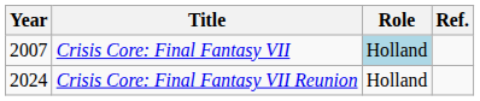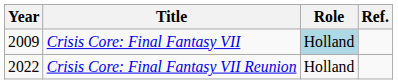Crisis Core: Final Fantasy VII | Year: 2007 -> 2009
Crisis Core: Final Fantasy VII Reunion | Year: 2024 -> 2022
